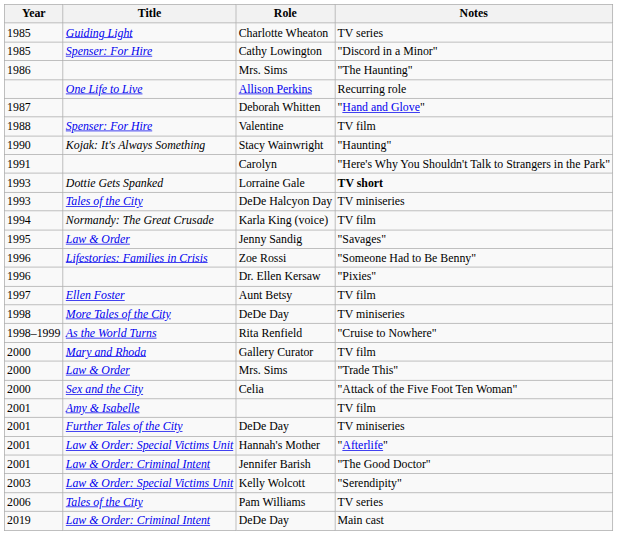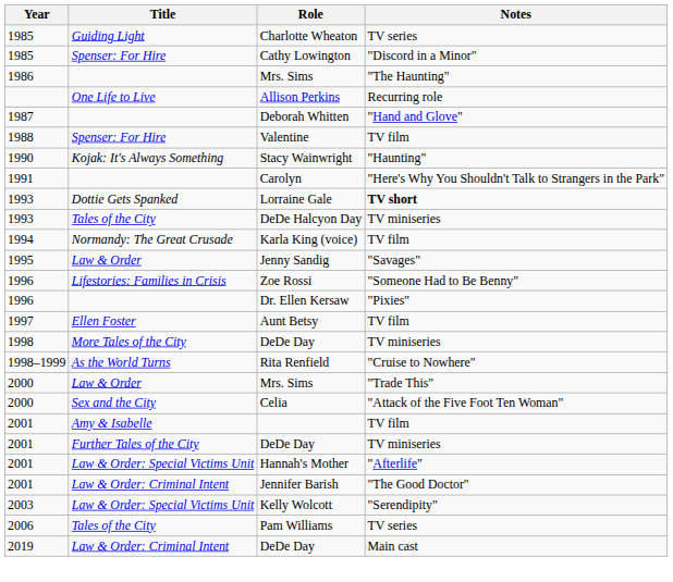- row: 2000 | Mary and Rhoda | Gallery Curator | TV film
